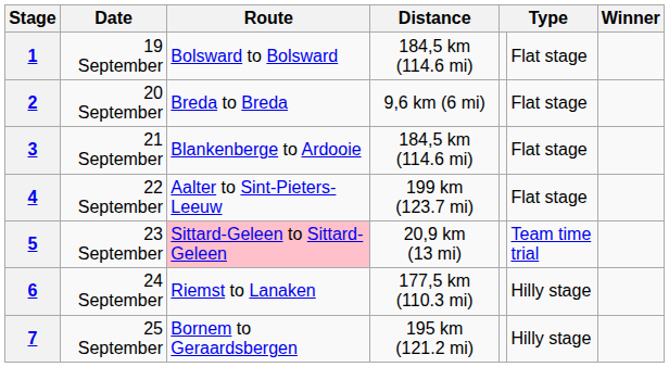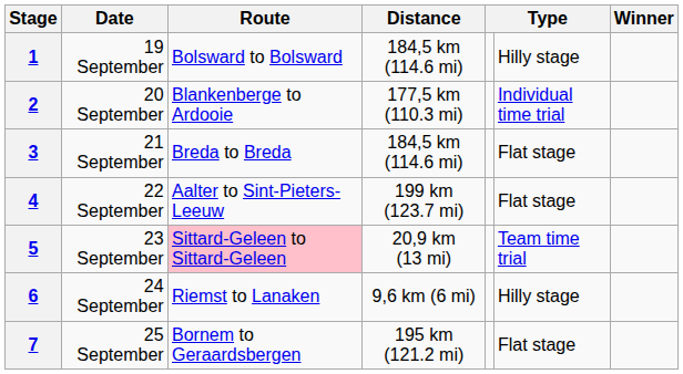1 | column 6: Flat stage -> Hilly stage
2 | Route: Breda to Breda -> Blankenberge to Ardooie
2 | Distance: 9,6 km (6 mi) -> 177,5 km (110.3 mi)
2 | column 6: Flat stage -> Individual time trial
3 | Route: Blankenberge to Ardooie -> Breda to Breda
6 | Distance: 177,5 km (110.3 mi) -> 9,6 km (6 mi)
7 | column 6: Hilly stage -> Flat stage
